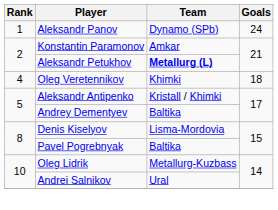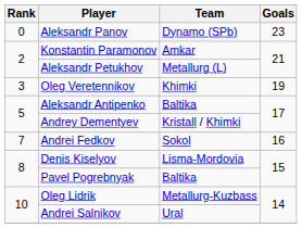Aleksandr Panov | Rank: 1 -> 0
Aleksandr Panov | Goals: 24 -> 23
Aleksandr Petukhov | Team: bold -> normal
Oleg Veretennikov | Rank: 4 -> 3
Oleg Veretennikov | Goals: 18 -> 19
Aleksandr Antipenko | Team: Kristall / Khimki -> Baltika
Andrey Dementyev | Team: Baltika -> Kristall / Khimki
+ row: 7 | Andrei Fedkov | Sokol | 16
